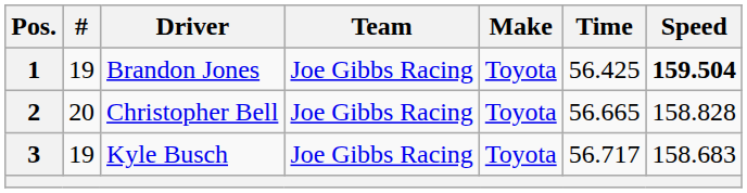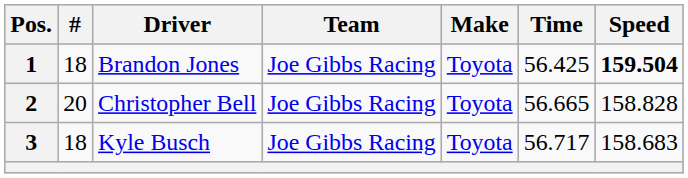1 | #: 19 -> 18
3 | #: 19 -> 18
